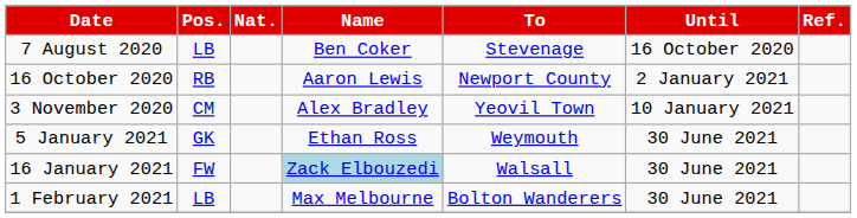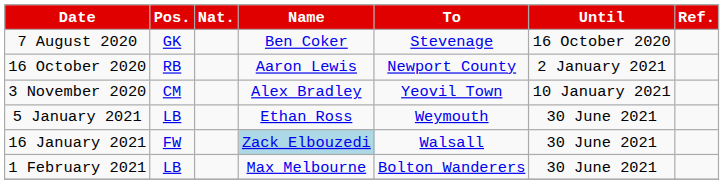7 August 2020 | Pos.: LB -> GK
5 January 2021 | Pos.: GK -> LB
